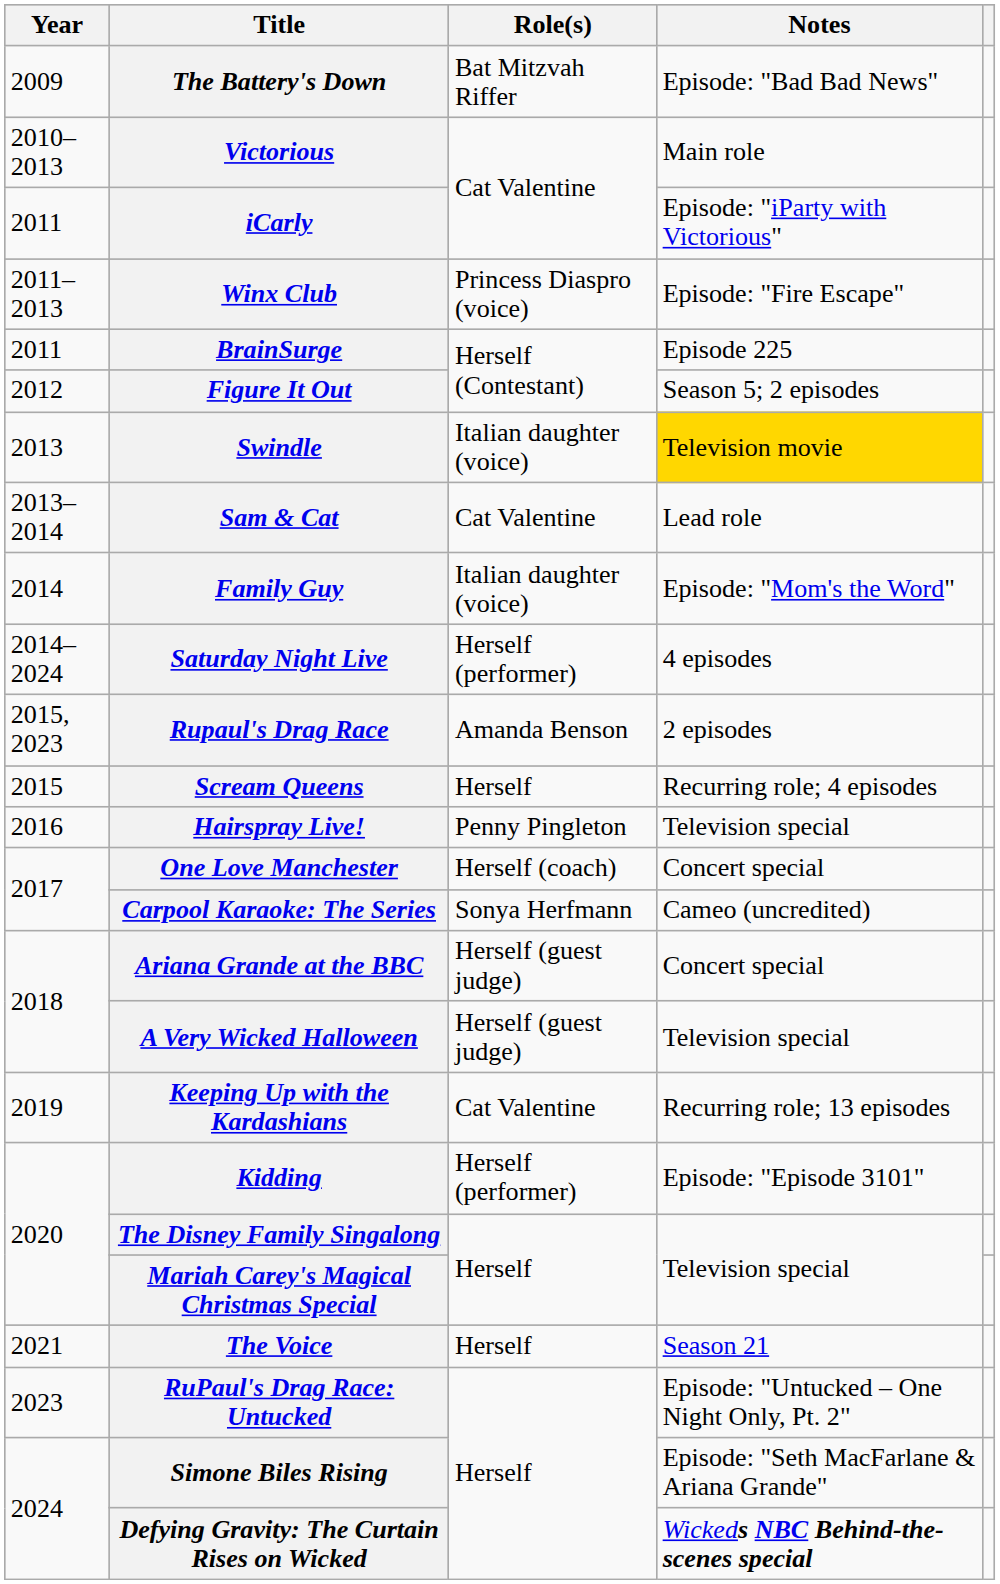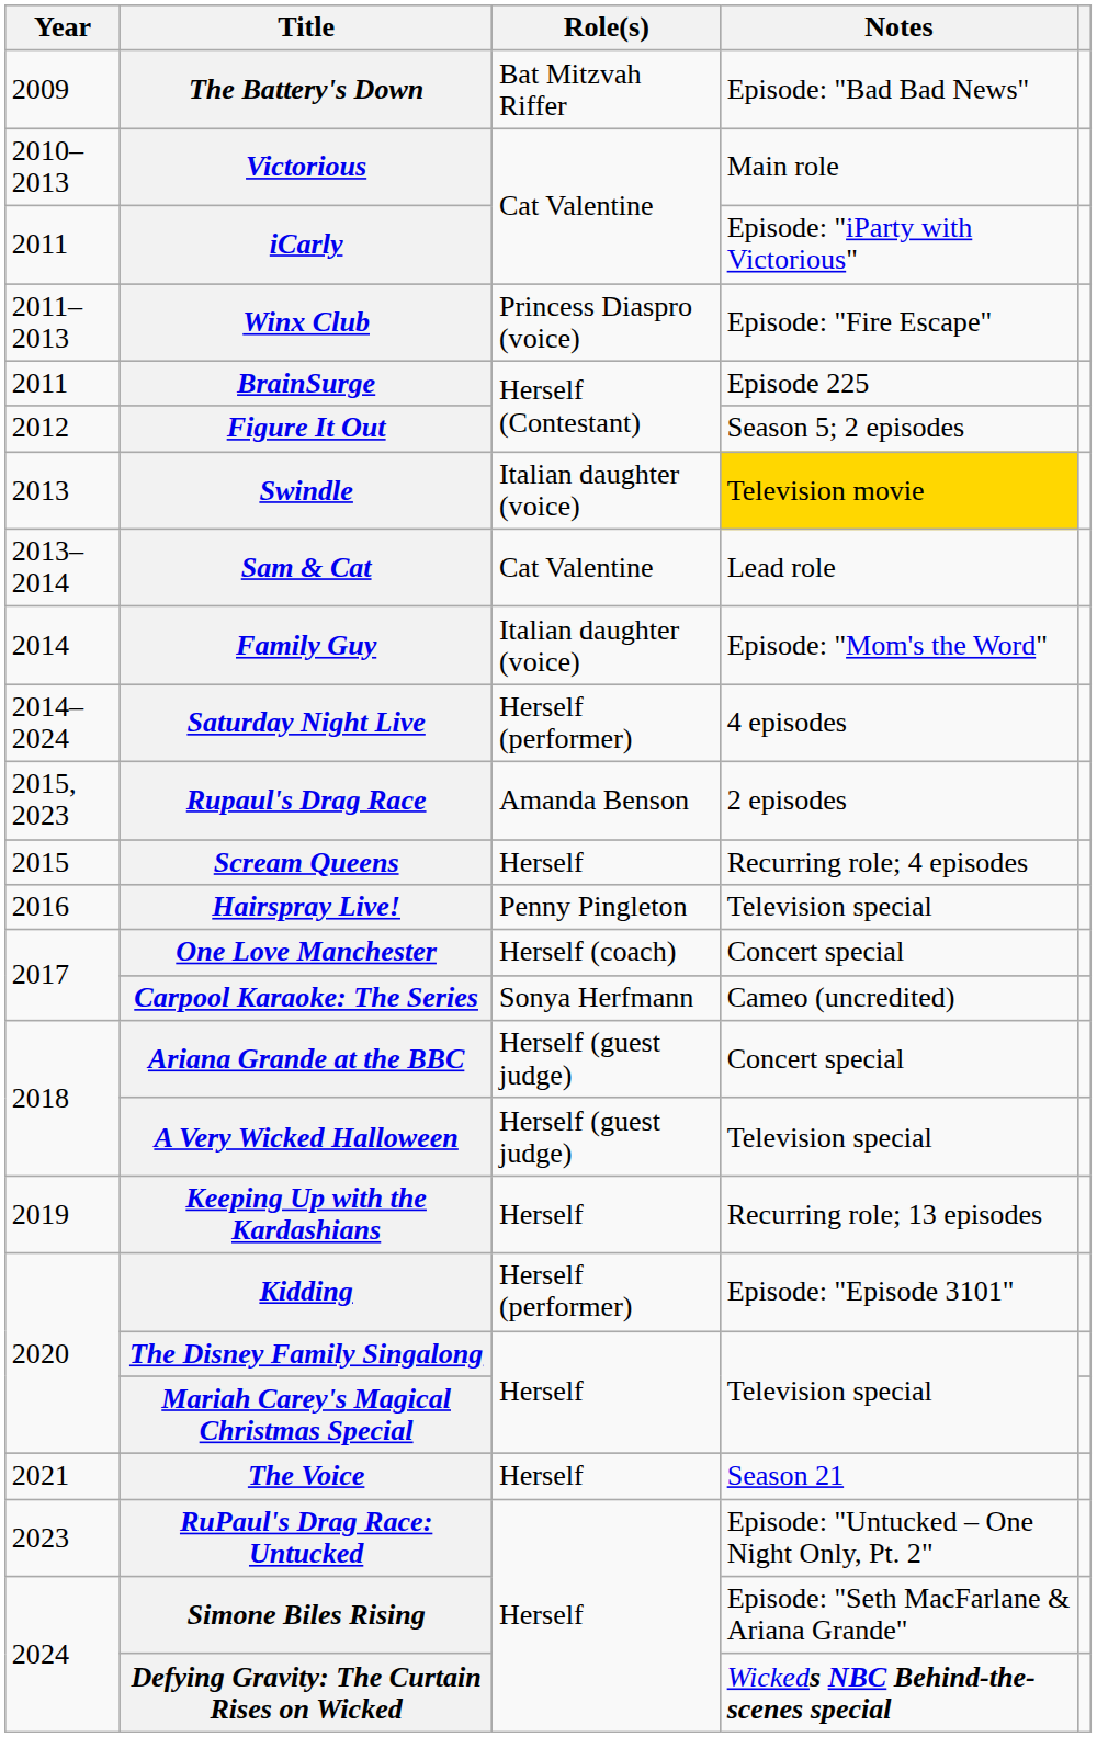Keeping Up with the Kardashians | Role(s): Cat Valentine -> Herself
